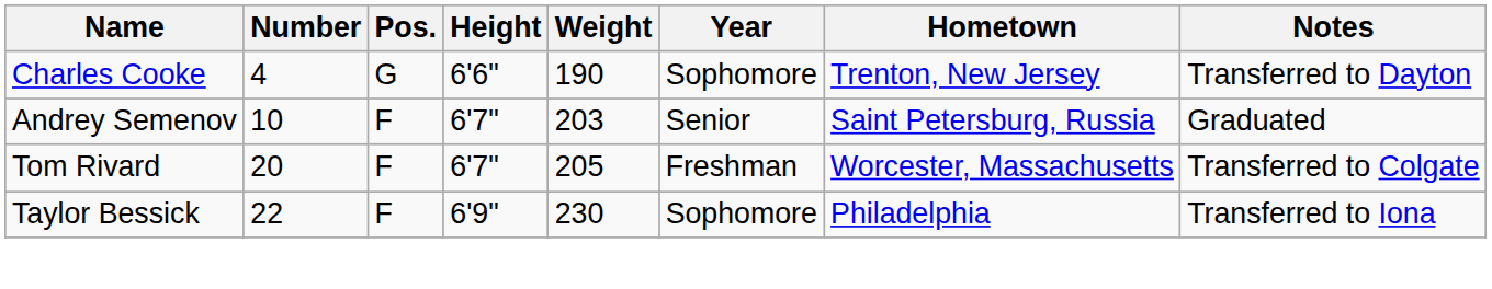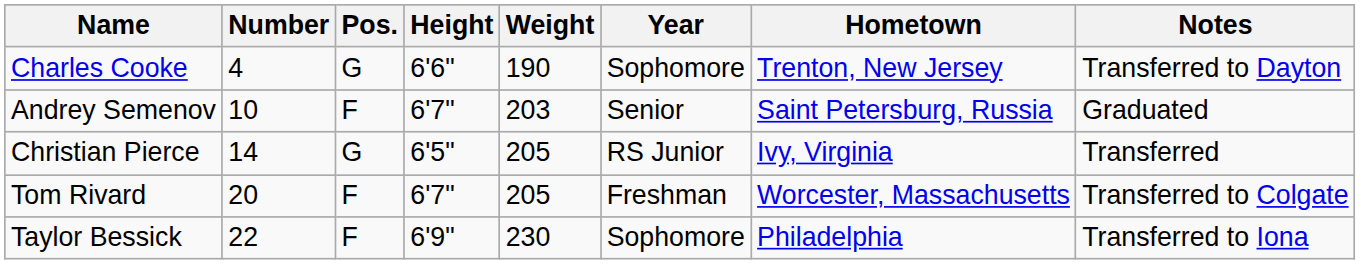+ row: Christian Pierce | 14 | G | 6'5" | 205 | RS Junior | Ivy, Virginia | Transferred
